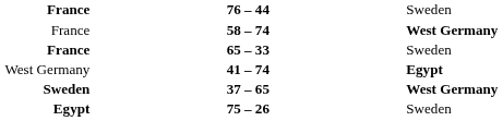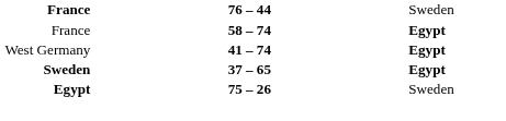58 – 74 | column 3: West Germany -> Egypt
- row: France | 65 – 33 | Sweden
37 – 65 | column 3: West Germany -> Egypt
